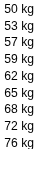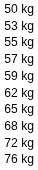+ row: 55 kg
